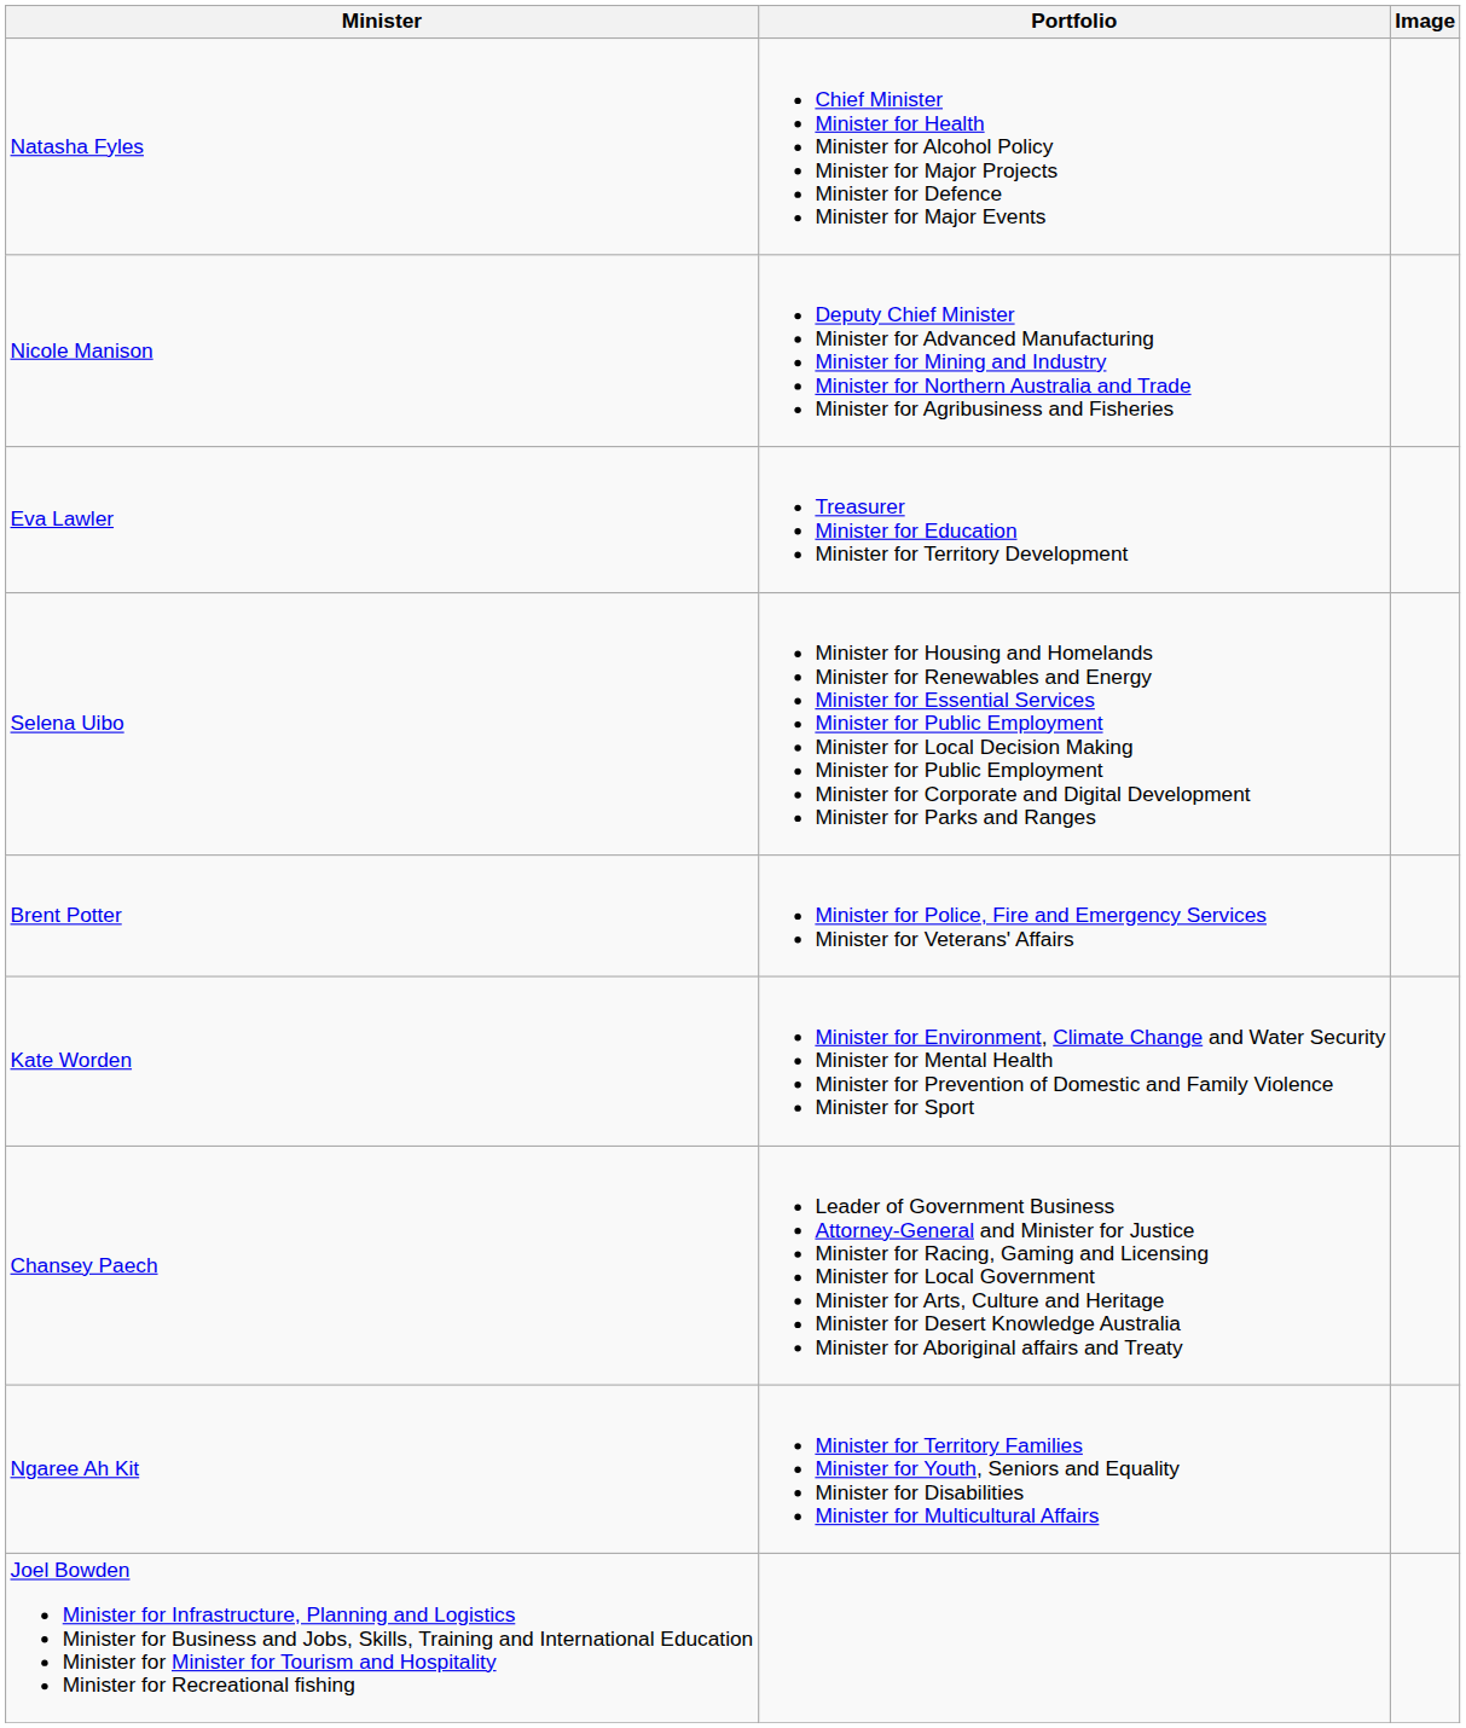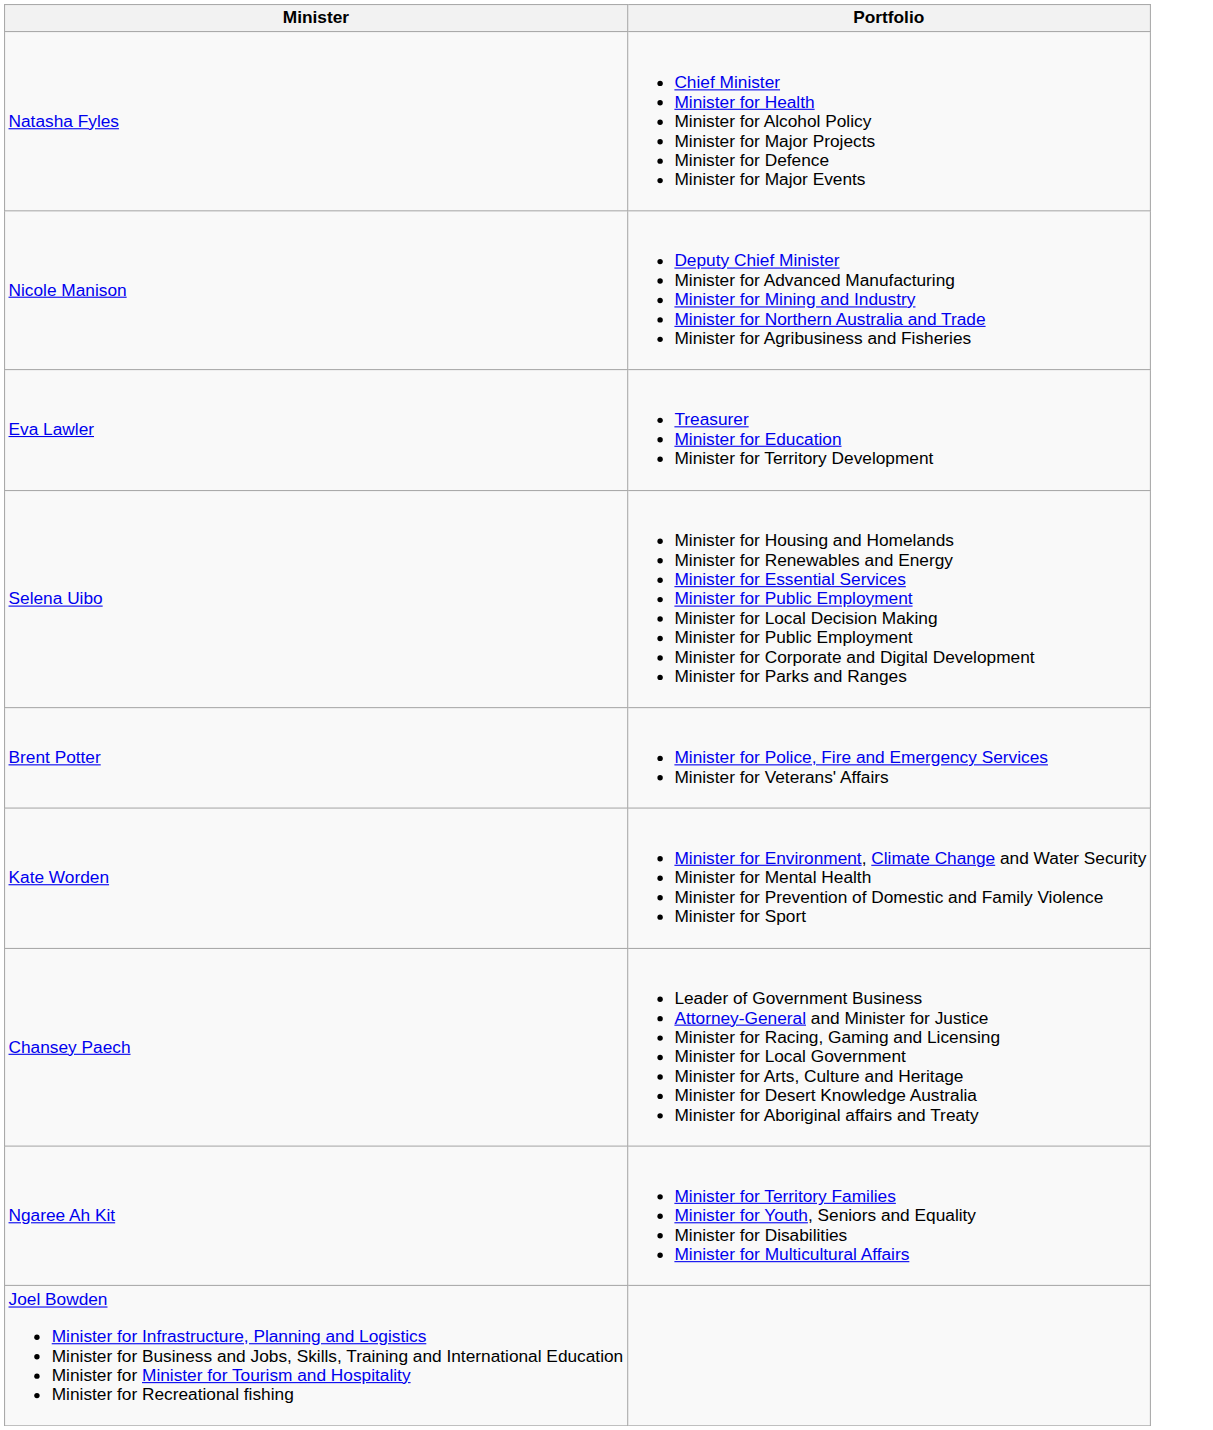- column: Image
